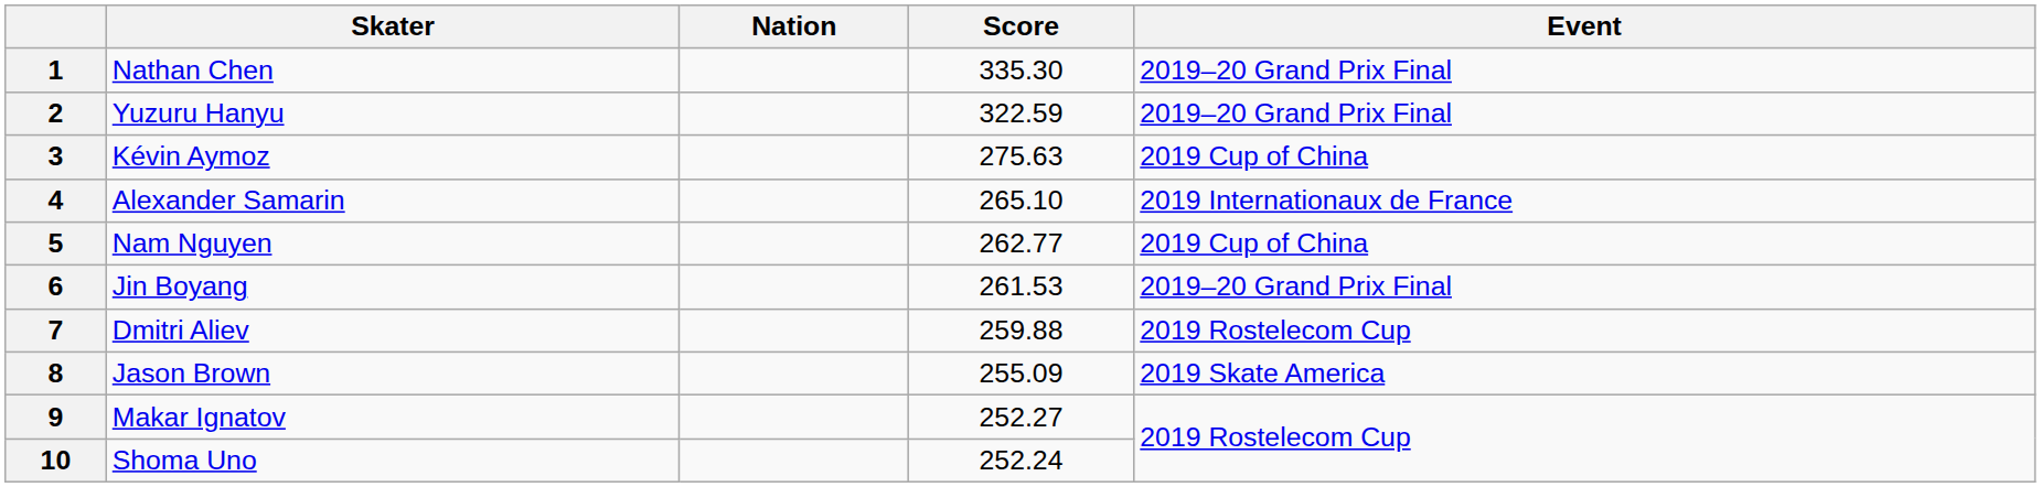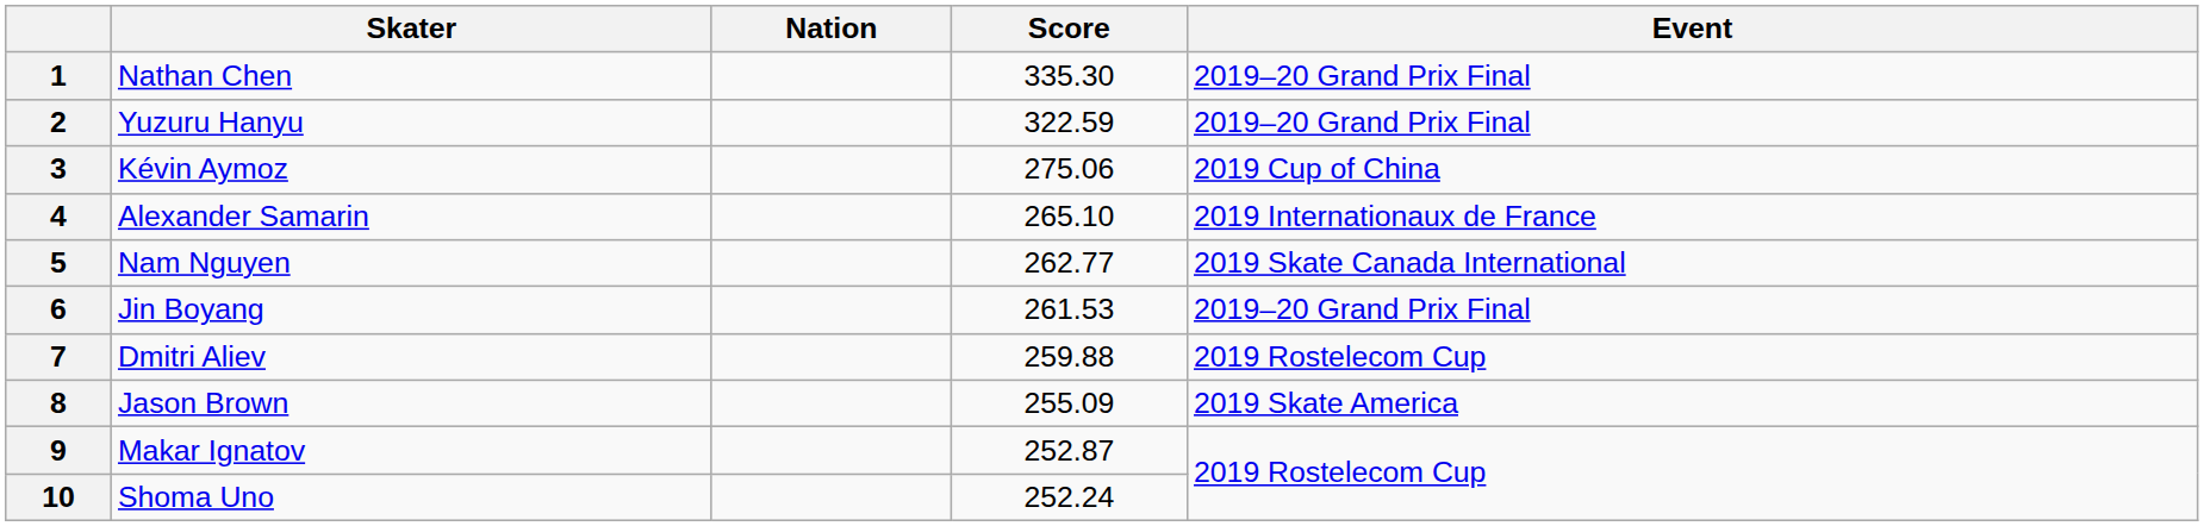3 | Score: 275.63 -> 275.06
5 | Event: 2019 Cup of China -> 2019 Skate Canada International
9 | Score: 252.27 -> 252.87
